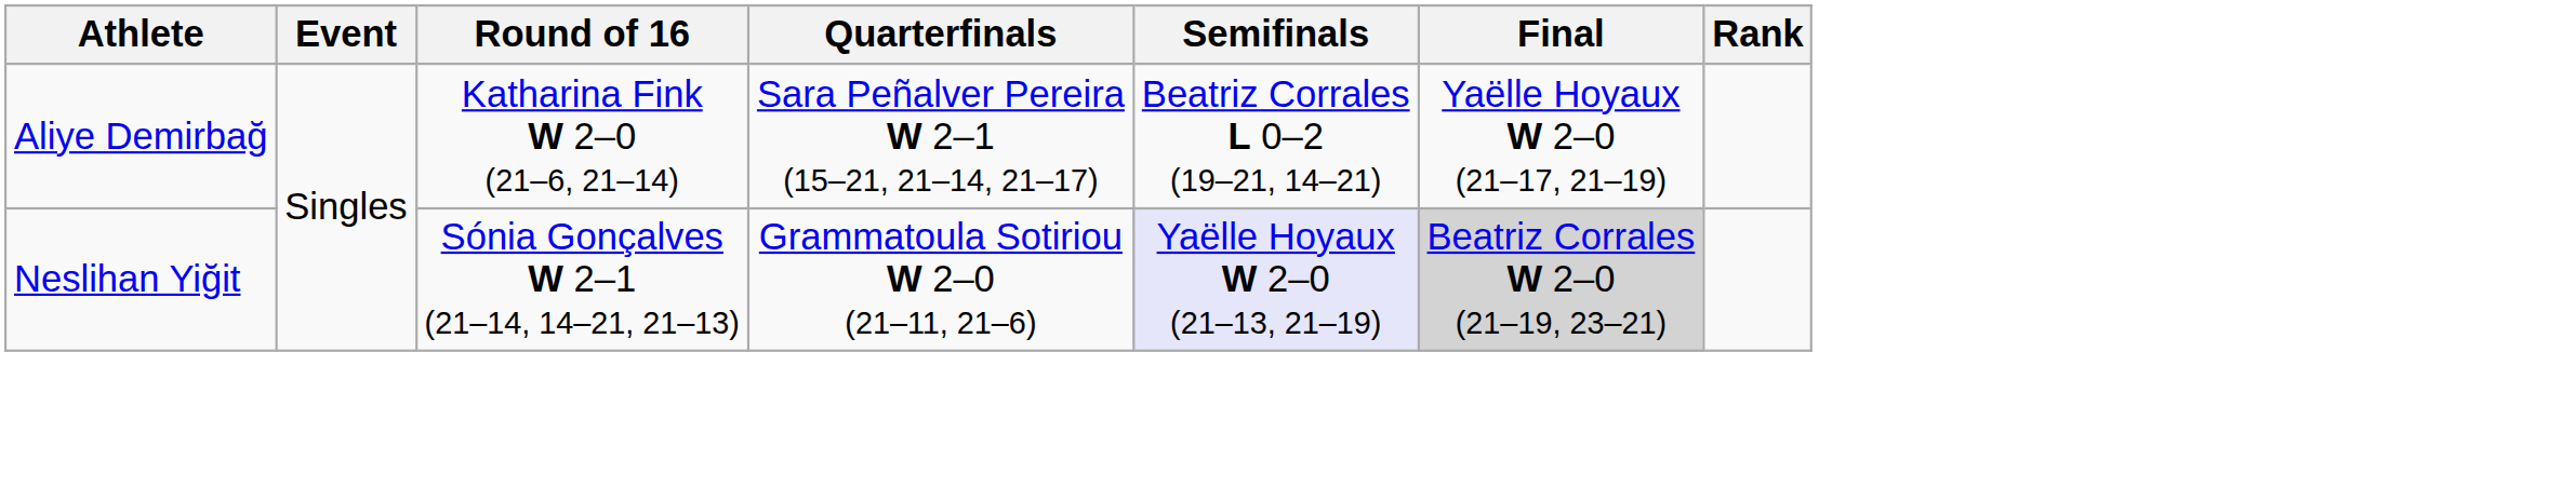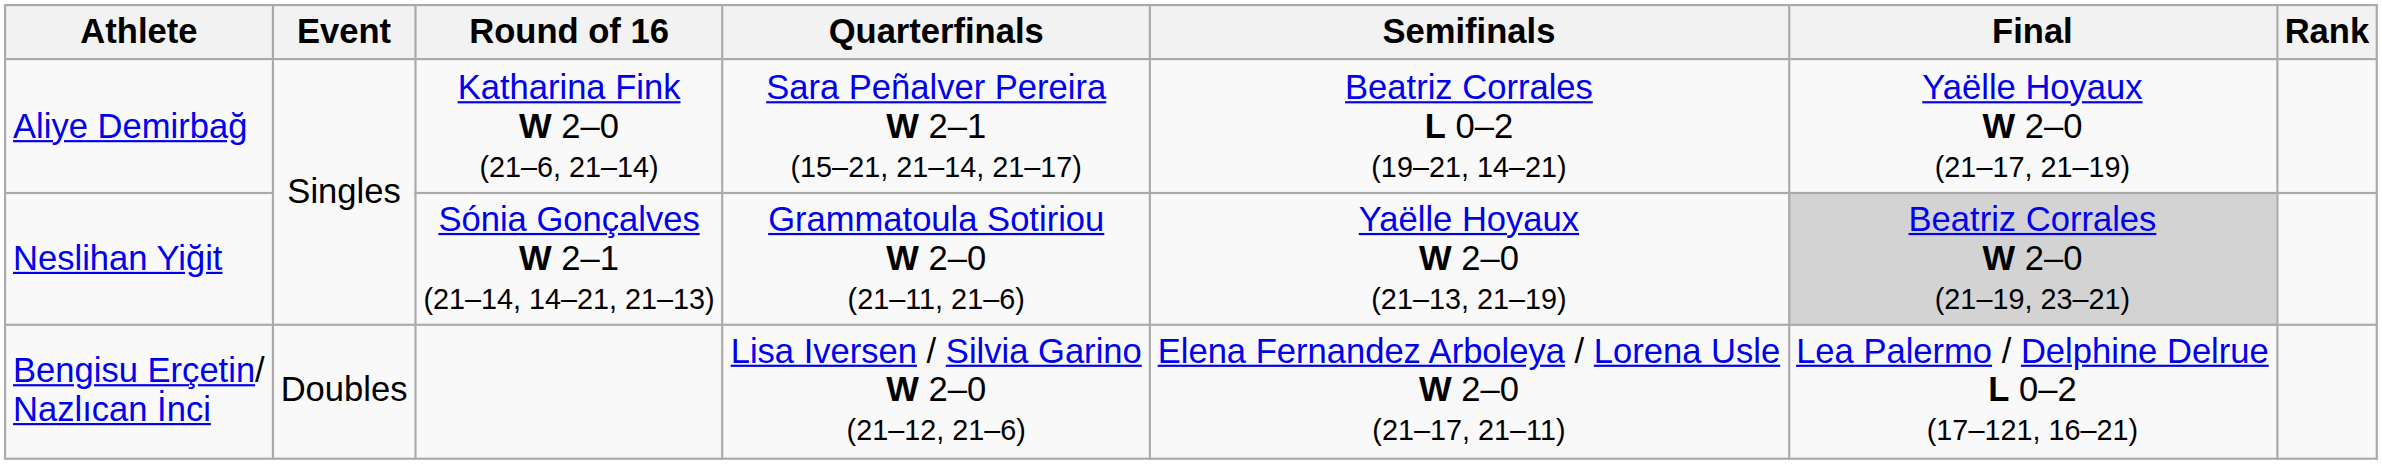Neslihan Yiğit | Semifinals: lavender background -> no background
+ row: Bengisu Erçetin/ Nazlıcan İnci | Doubles | Lisa Iversen / Silvia Garino W 2–0 (21–12, 21–6) | Elena Fernandez Arboleya / Lorena Usle W 2–0 (21–17, 21–11) | Lea Palermo / Delphine Delrue L 0–2 (17–121, 16–21)
